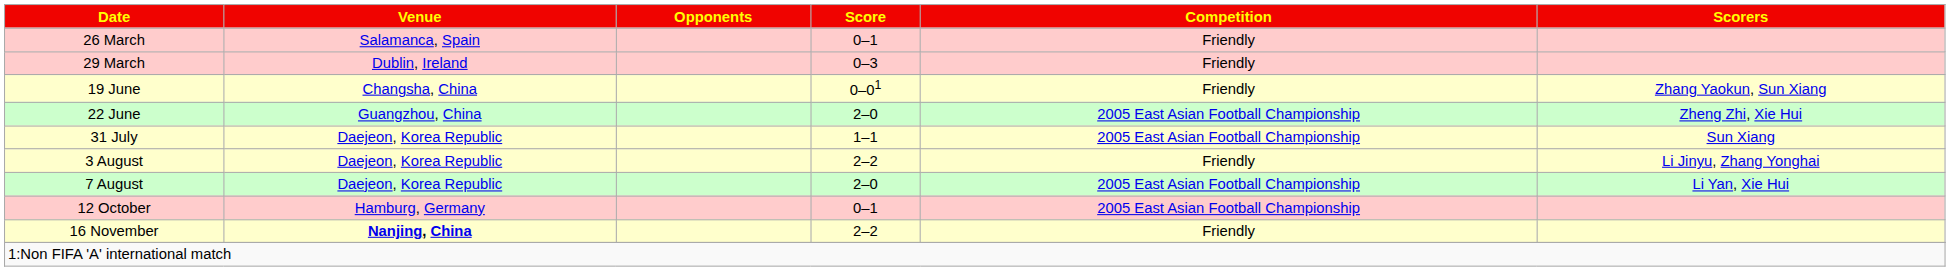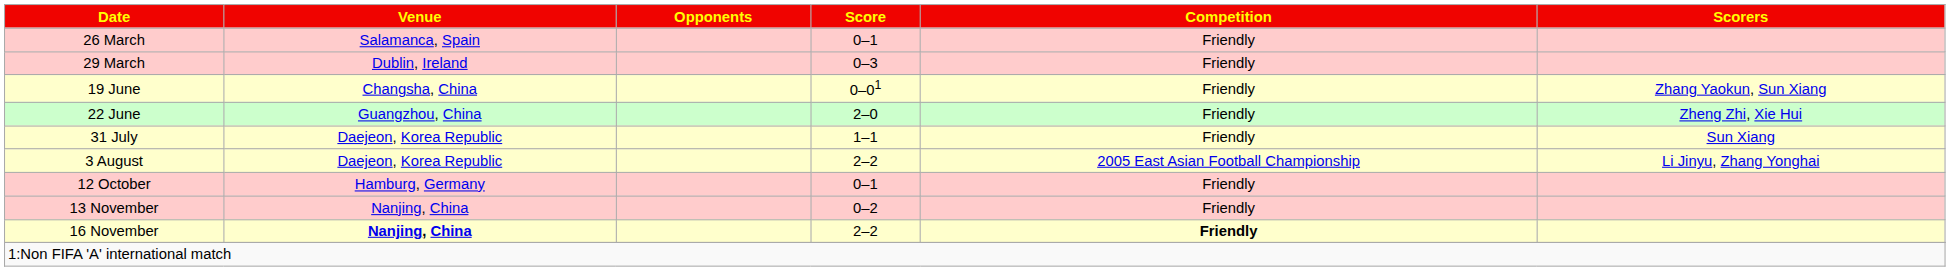22 June | Competition: 2005 East Asian Football Championship -> Friendly
31 July | Competition: 2005 East Asian Football Championship -> Friendly
3 August | Competition: Friendly -> 2005 East Asian Football Championship
- row: 7 August | Daejeon, Korea Republic | 2–0 | 2005 East Asian Football Championship | Li Yan, Xie Hui
12 October | Competition: 2005 East Asian Football Championship -> Friendly
+ row: 13 November | Nanjing, China | 0–2 | Friendly
16 November | Competition: normal -> bold
